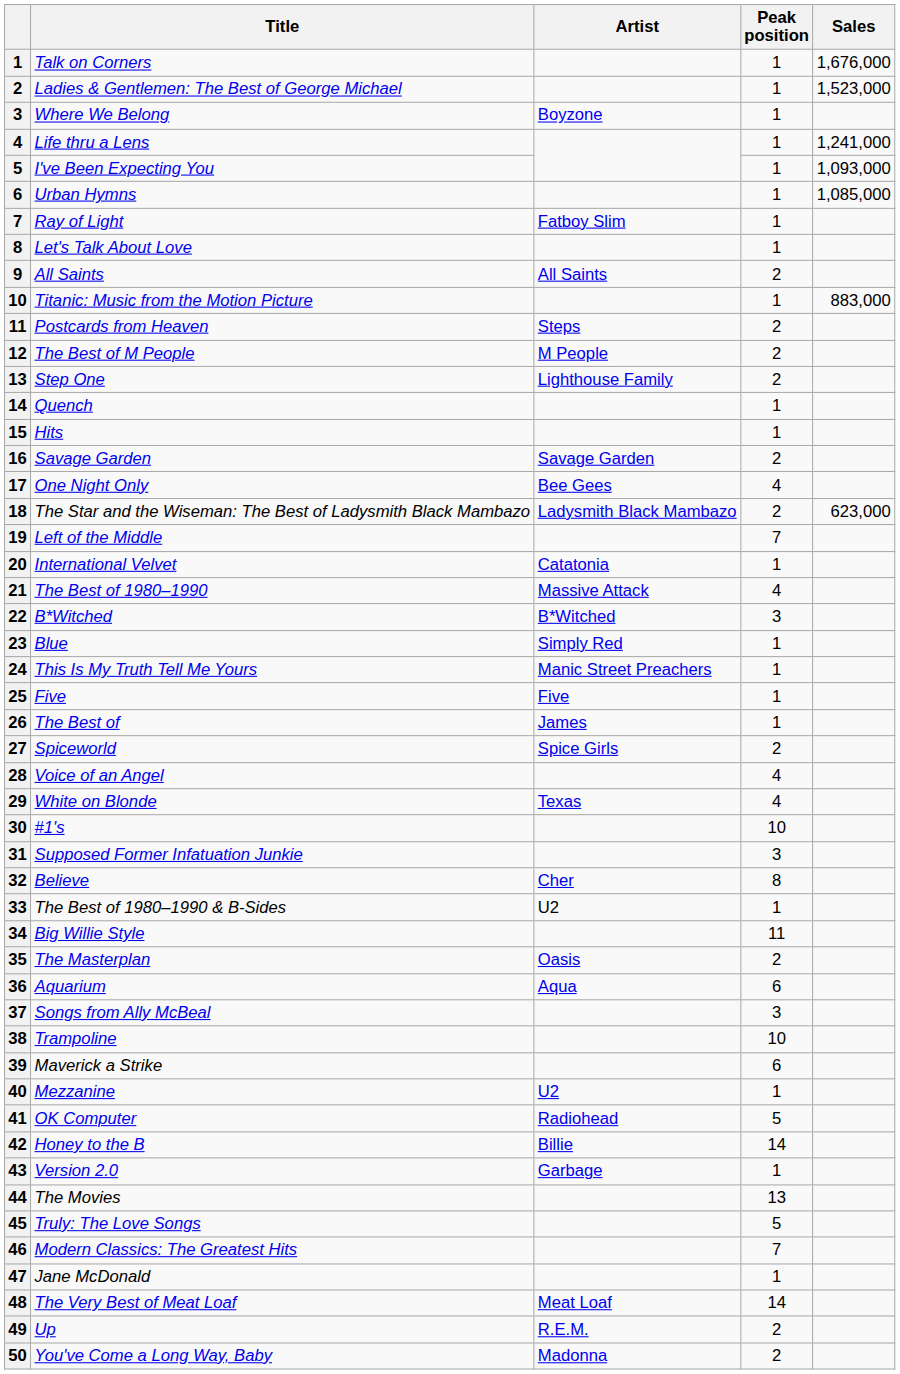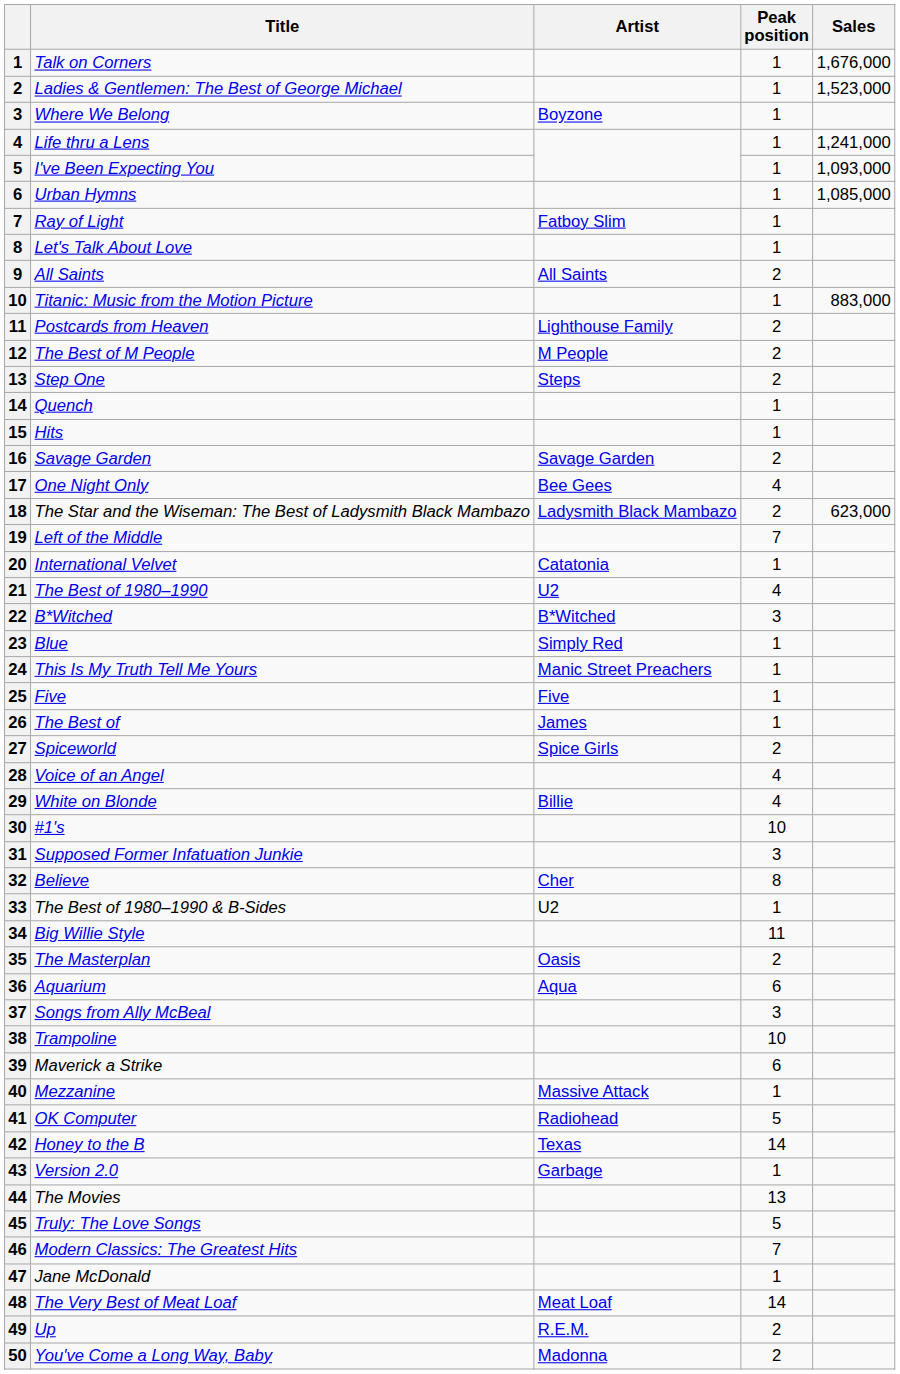Postcards from Heaven | Artist: Steps -> Lighthouse Family
Step One | Artist: Lighthouse Family -> Steps
The Best of 1980–1990 | Artist: Massive Attack -> U2
White on Blonde | Artist: Texas -> Billie
Mezzanine | Artist: U2 -> Massive Attack
Honey to the B | Artist: Billie -> Texas
